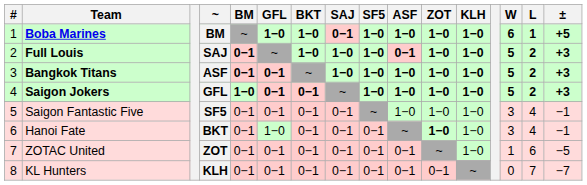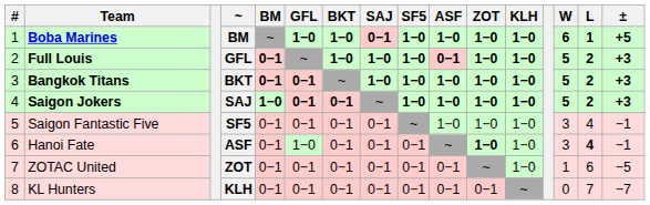Full Louis | ~: SAJ -> GFL
Bangkok Titans | ~: ASF -> BKT
Saigon Jokers | ~: GFL -> SAJ
Hanoi Fate | ~: BKT -> ASF
Hanoi Fate | L: normal -> bold
